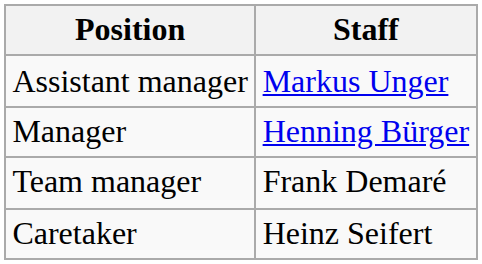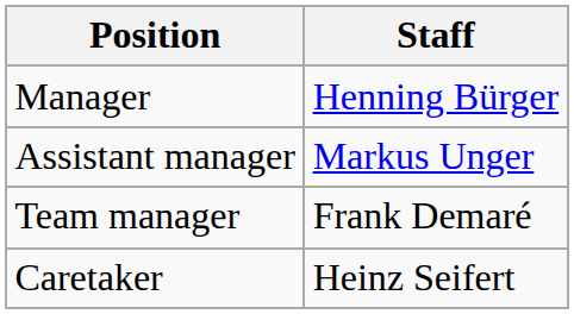rows swapped: Manager <-> Assistant manager
